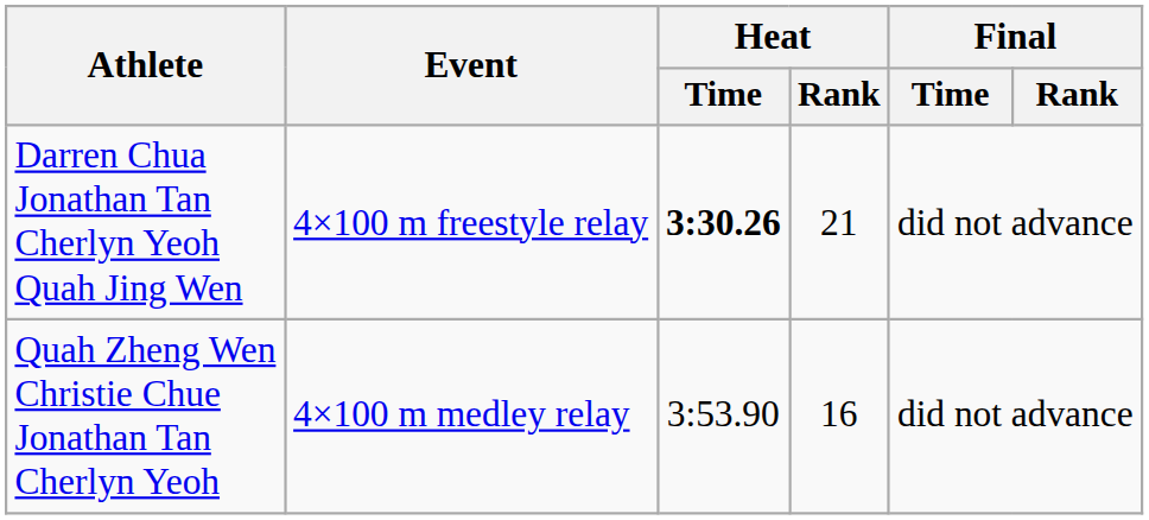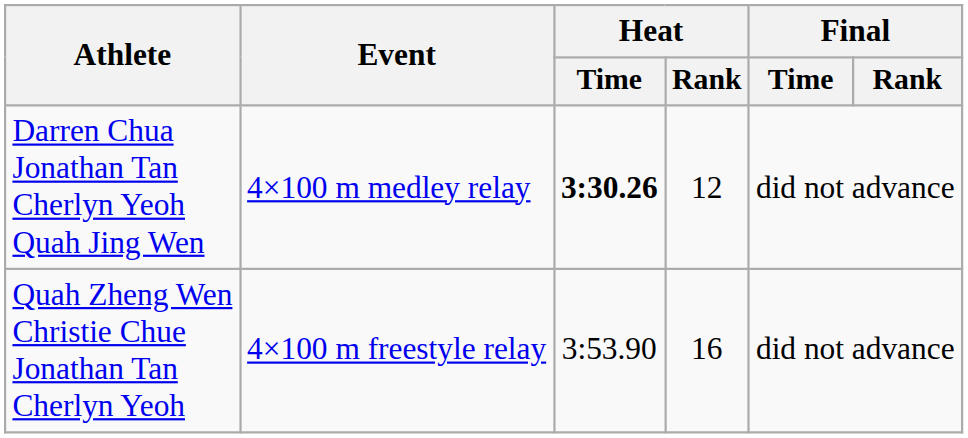Darren Chua Jonathan Tan Cherlyn Yeoh Quah Jing Wen | Event: 4×100 m freestyle relay -> 4×100 m medley relay
Darren Chua Jonathan Tan Cherlyn Yeoh Quah Jing Wen | Heat / Rank: 21 -> 12
Quah Zheng Wen Christie Chue Jonathan Tan Cherlyn Yeoh | Event: 4×100 m medley relay -> 4×100 m freestyle relay
